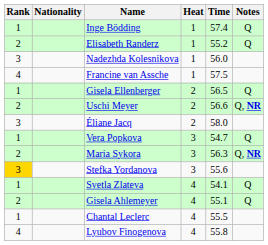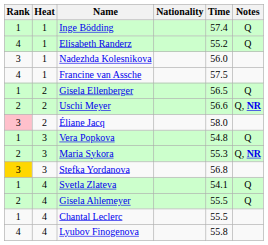columns swapped: Heat <-> Nationality
Elisabeth Randerz | Rank: 2 -> 4
Éliane Jacq | Rank: no background -> pink background
Vera Popkova | Time: 54.7 -> 54.8
Maria Sykora | Time: 56.3 -> 55.3
Stefka Yordanova | Time: 55.6 -> 56.8
Gisela Ahlemeyer | Time: 55.1 -> 55.5
